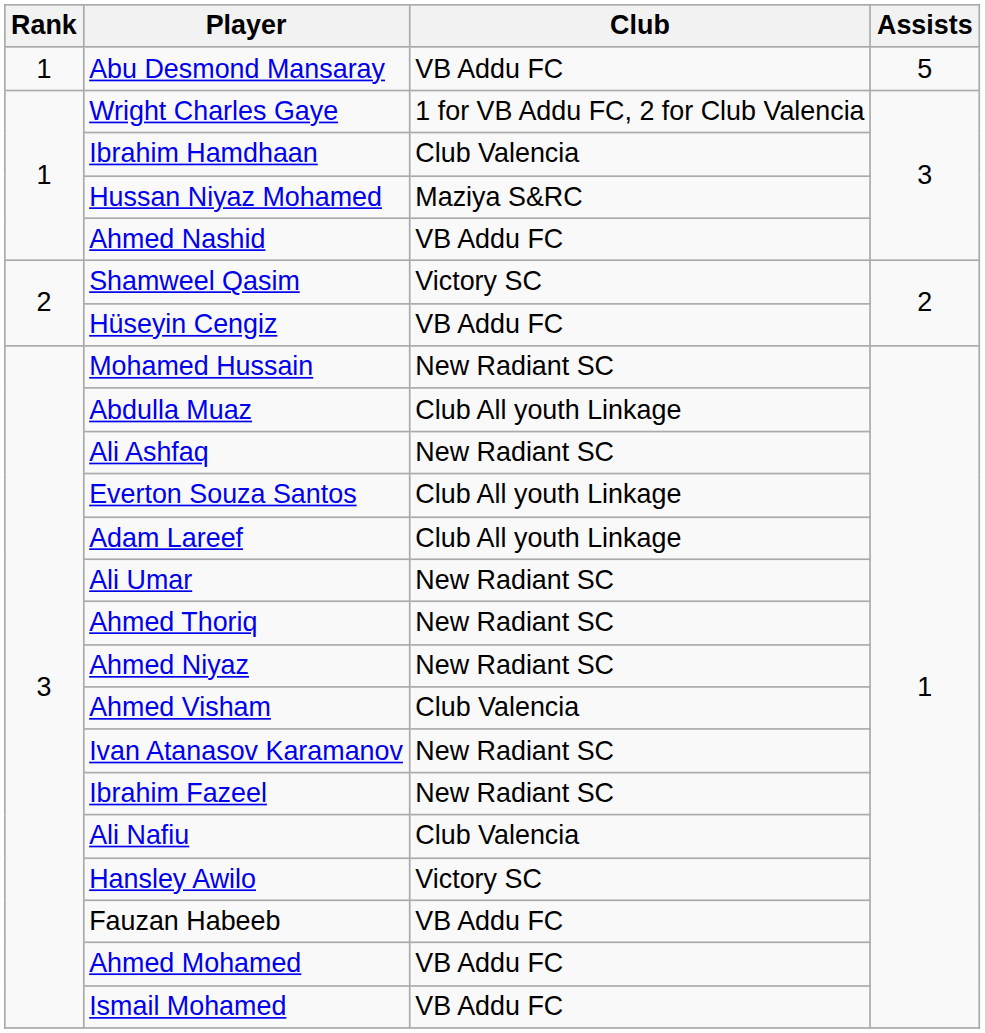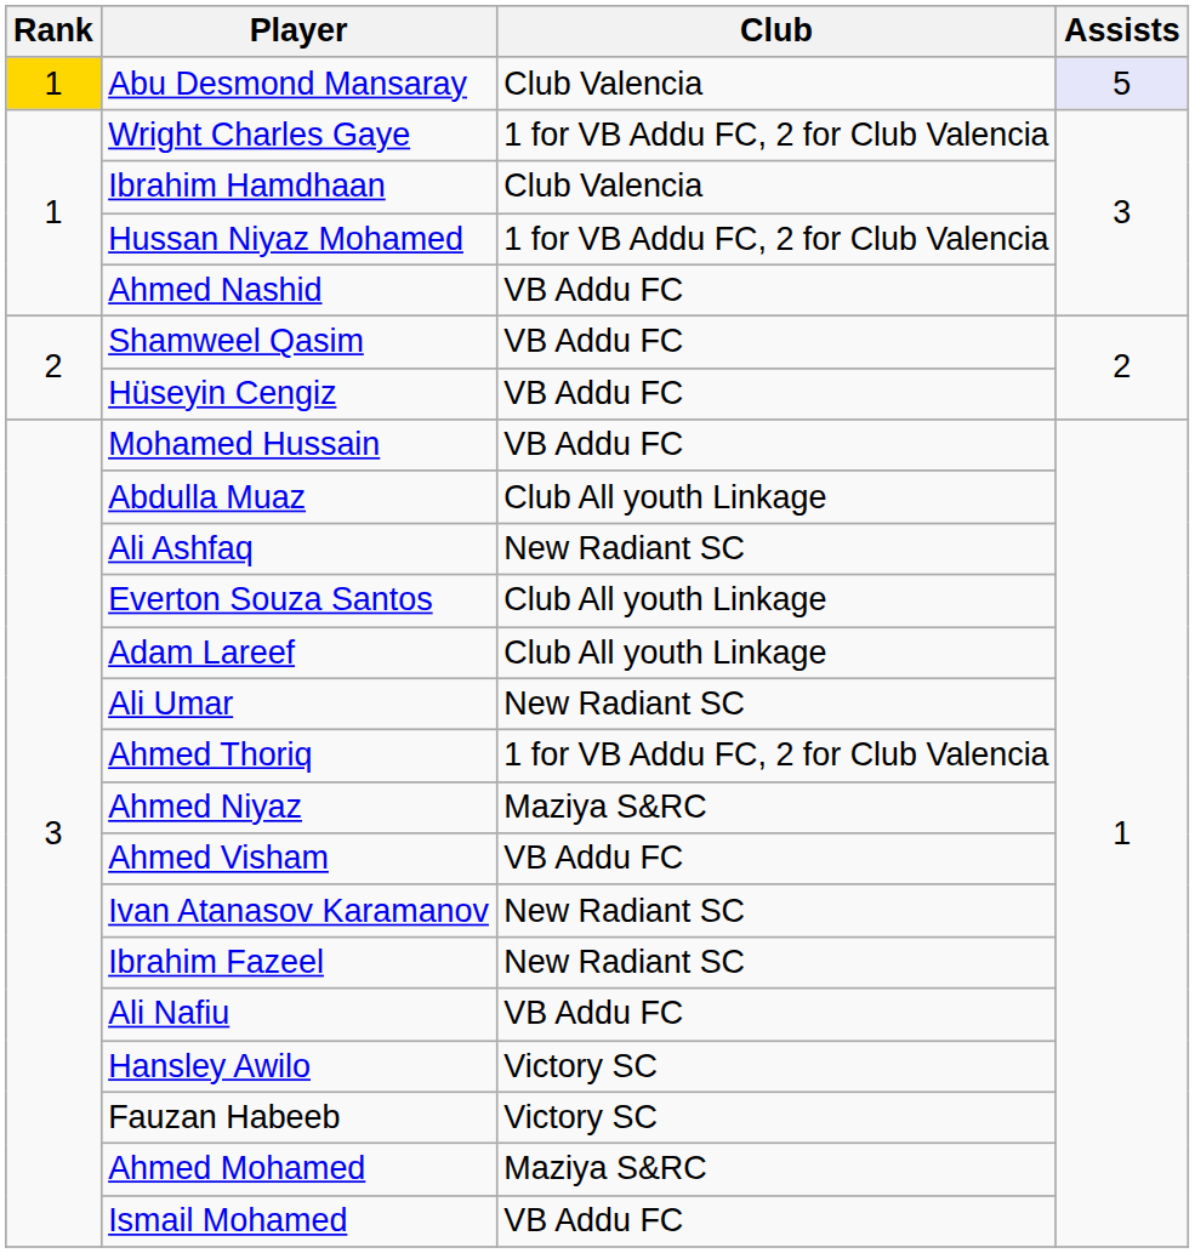Abu Desmond Mansaray | Rank: no background -> gold background
Abu Desmond Mansaray | Club: VB Addu FC -> Club Valencia
Abu Desmond Mansaray | Assists: no background -> lavender background
Hussan Niyaz Mohamed | Club: Maziya S&RC -> 1 for VB Addu FC, 2 for Club Valencia
Shamweel Qasim | Club: Victory SC -> VB Addu FC
Mohamed Hussain | Club: New Radiant SC -> VB Addu FC
Ahmed Thoriq | Club: New Radiant SC -> 1 for VB Addu FC, 2 for Club Valencia
Ahmed Niyaz | Club: New Radiant SC -> Maziya S&RC
Ahmed Visham | Club: Club Valencia -> VB Addu FC
Ali Nafiu | Club: Club Valencia -> VB Addu FC
Fauzan Habeeb | Club: VB Addu FC -> Victory SC
Ahmed Mohamed | Club: VB Addu FC -> Maziya S&RC
